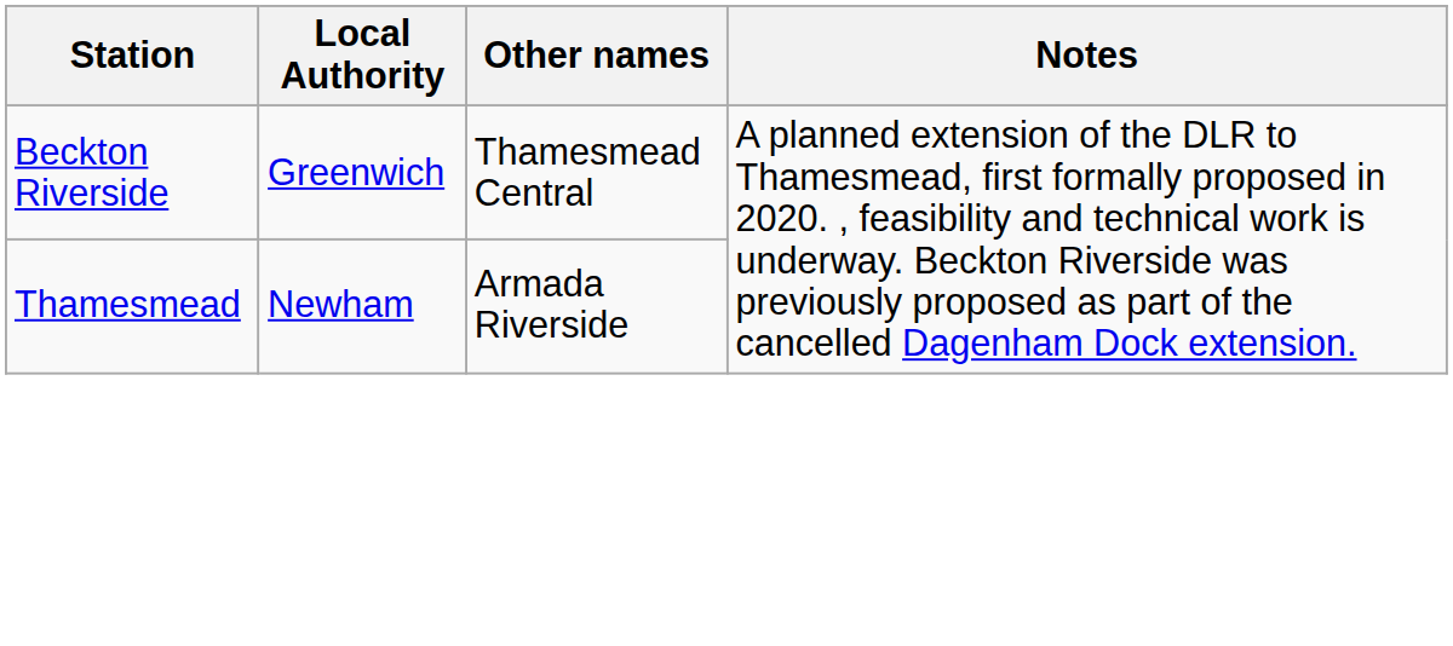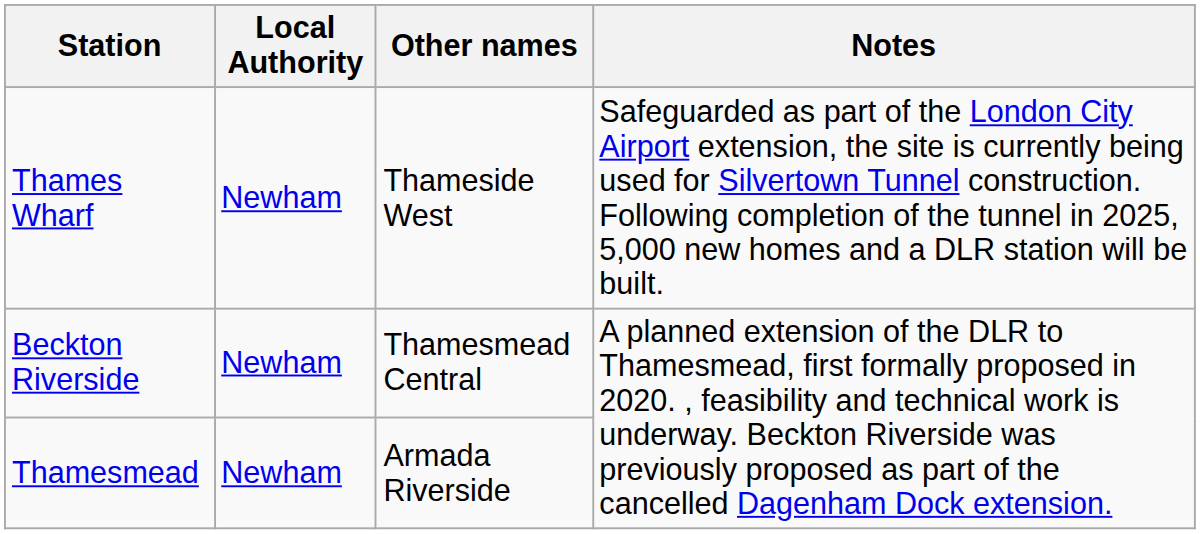+ row: Thames Wharf | Newham | Thameside West | Safeguarded as part of the London City Airport extension, the site is currently being used for Silvertown Tunnel construction. Following completion of the tunnel in 2025, 5,000 new homes and a DLR station will be built.
Beckton Riverside | Local Authority: Greenwich -> Newham
